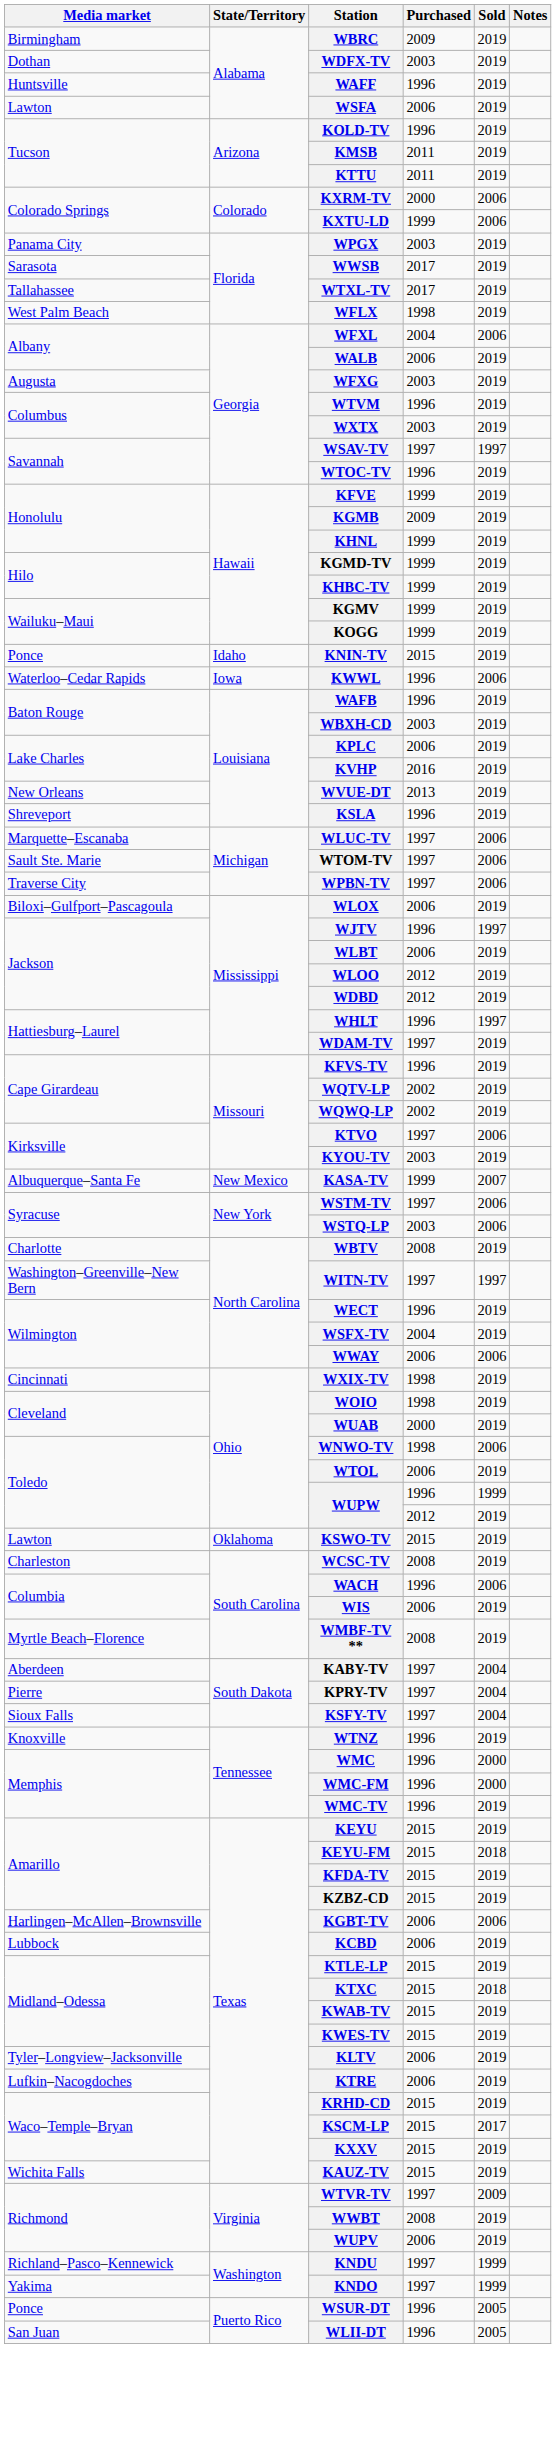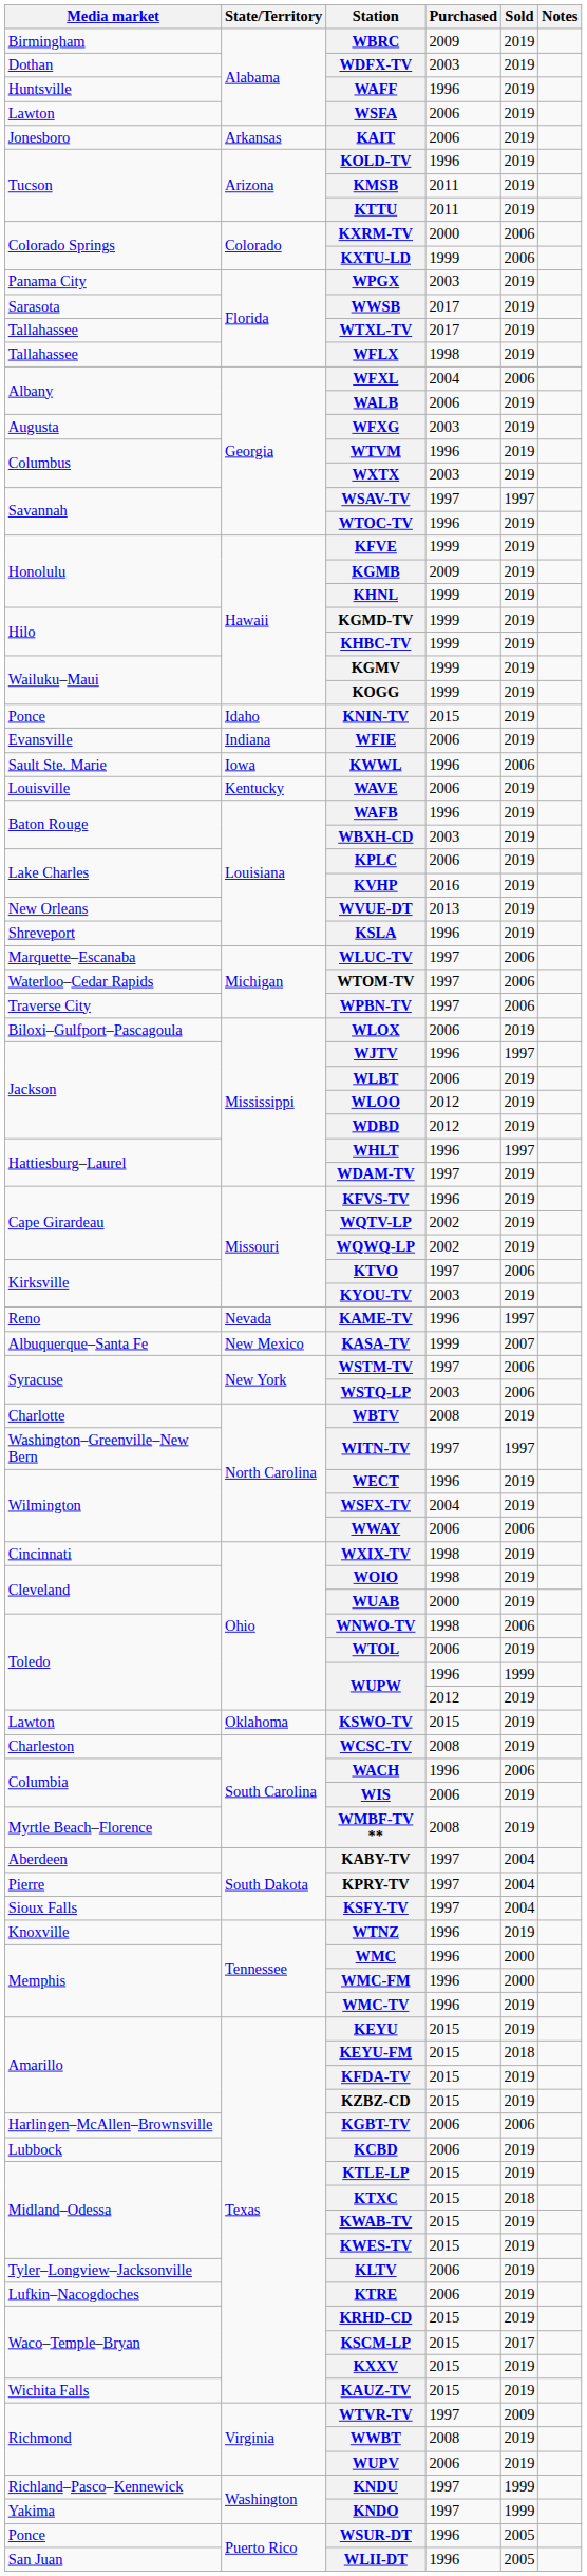+ row: Jonesboro | Arkansas | KAIT | 2006 | 2019
WFLX | Media market: West Palm Beach -> Tallahassee
+ row: Evansville | Indiana | WFIE | 2006 | 2019
KWWL | Media market: Waterloo–Cedar Rapids -> Sault Ste. Marie
+ row: Louisville | Kentucky | WAVE | 2006 | 2019
WTOM-TV | Media market: Sault Ste. Marie -> Waterloo–Cedar Rapids
+ row: Reno | Nevada | KAME-TV | 1996 | 1997
